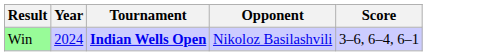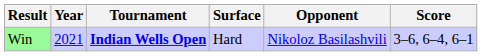+ column: Surface | Hard
Win | Year: 2024 -> 2021
